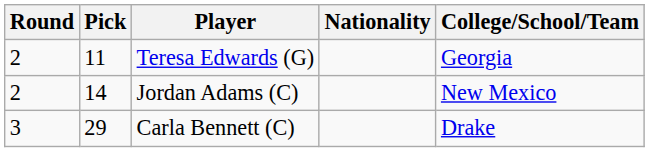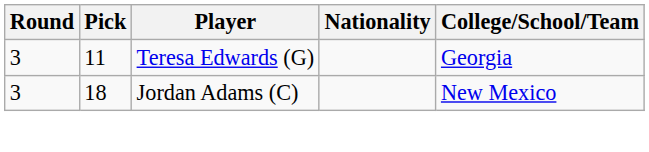Teresa Edwards (G) | Round: 2 -> 3
Jordan Adams (C) | Round: 2 -> 3
Jordan Adams (C) | Pick: 14 -> 18
- row: 3 | 29 | Carla Bennett (C) | Drake
